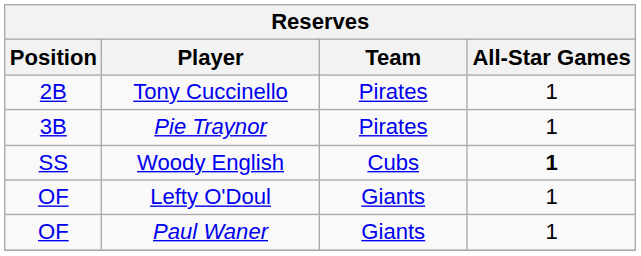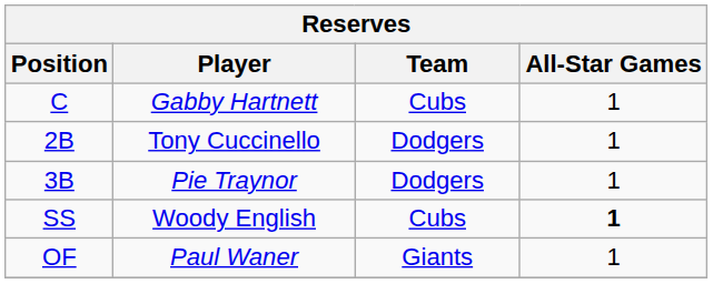+ row: C | Gabby Hartnett | Cubs | 1
Tony Cuccinello | Team: Pirates -> Dodgers
Pie Traynor | Team: Pirates -> Dodgers
- row: OF | Lefty O'Doul | Giants | 1
